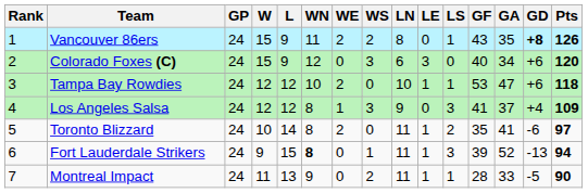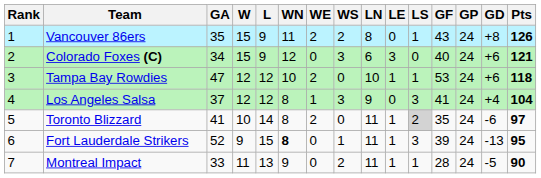columns swapped: GP <-> GA
Vancouver 86ers | GD: bold -> normal
Colorado Foxes (C) | Pts: 120 -> 121
Los Angeles Salsa | Pts: 109 -> 104
Toronto Blizzard | LS: no background -> lightgrey background
Fort Lauderdale Strikers | Pts: 94 -> 95
